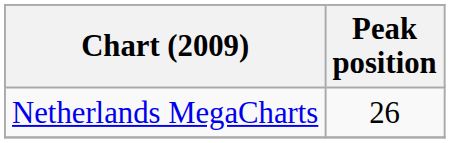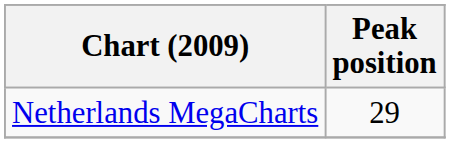Netherlands MegaCharts | Peak position: 26 -> 29
